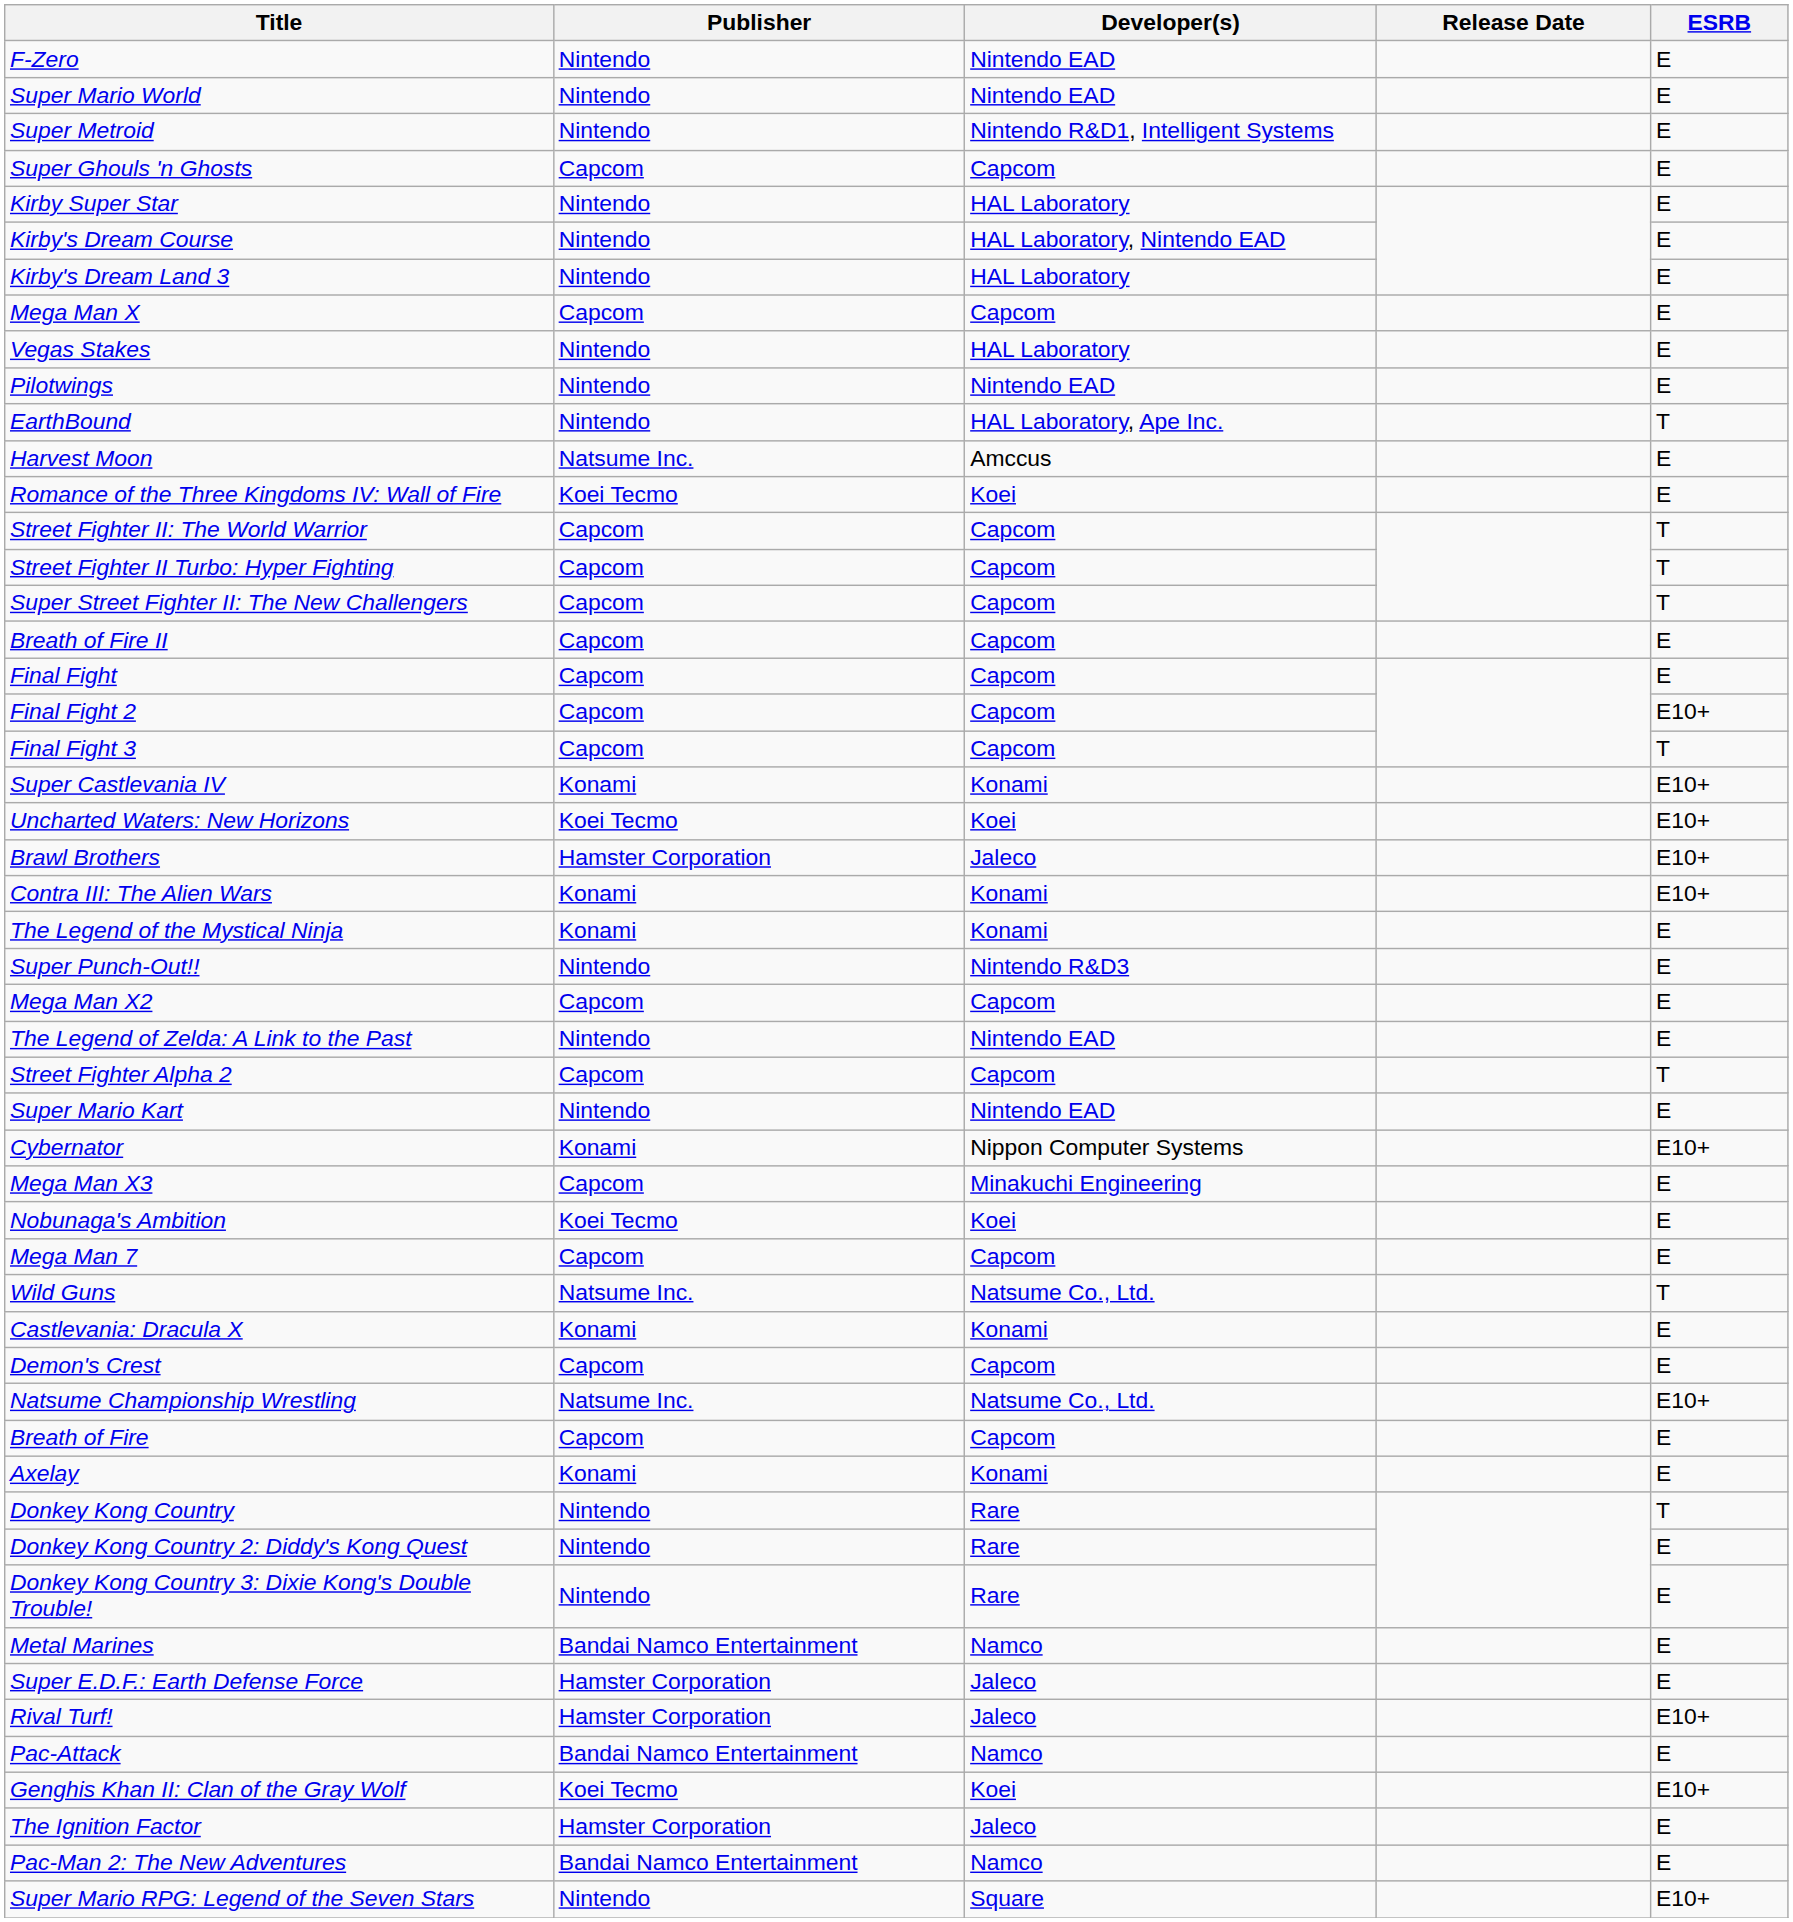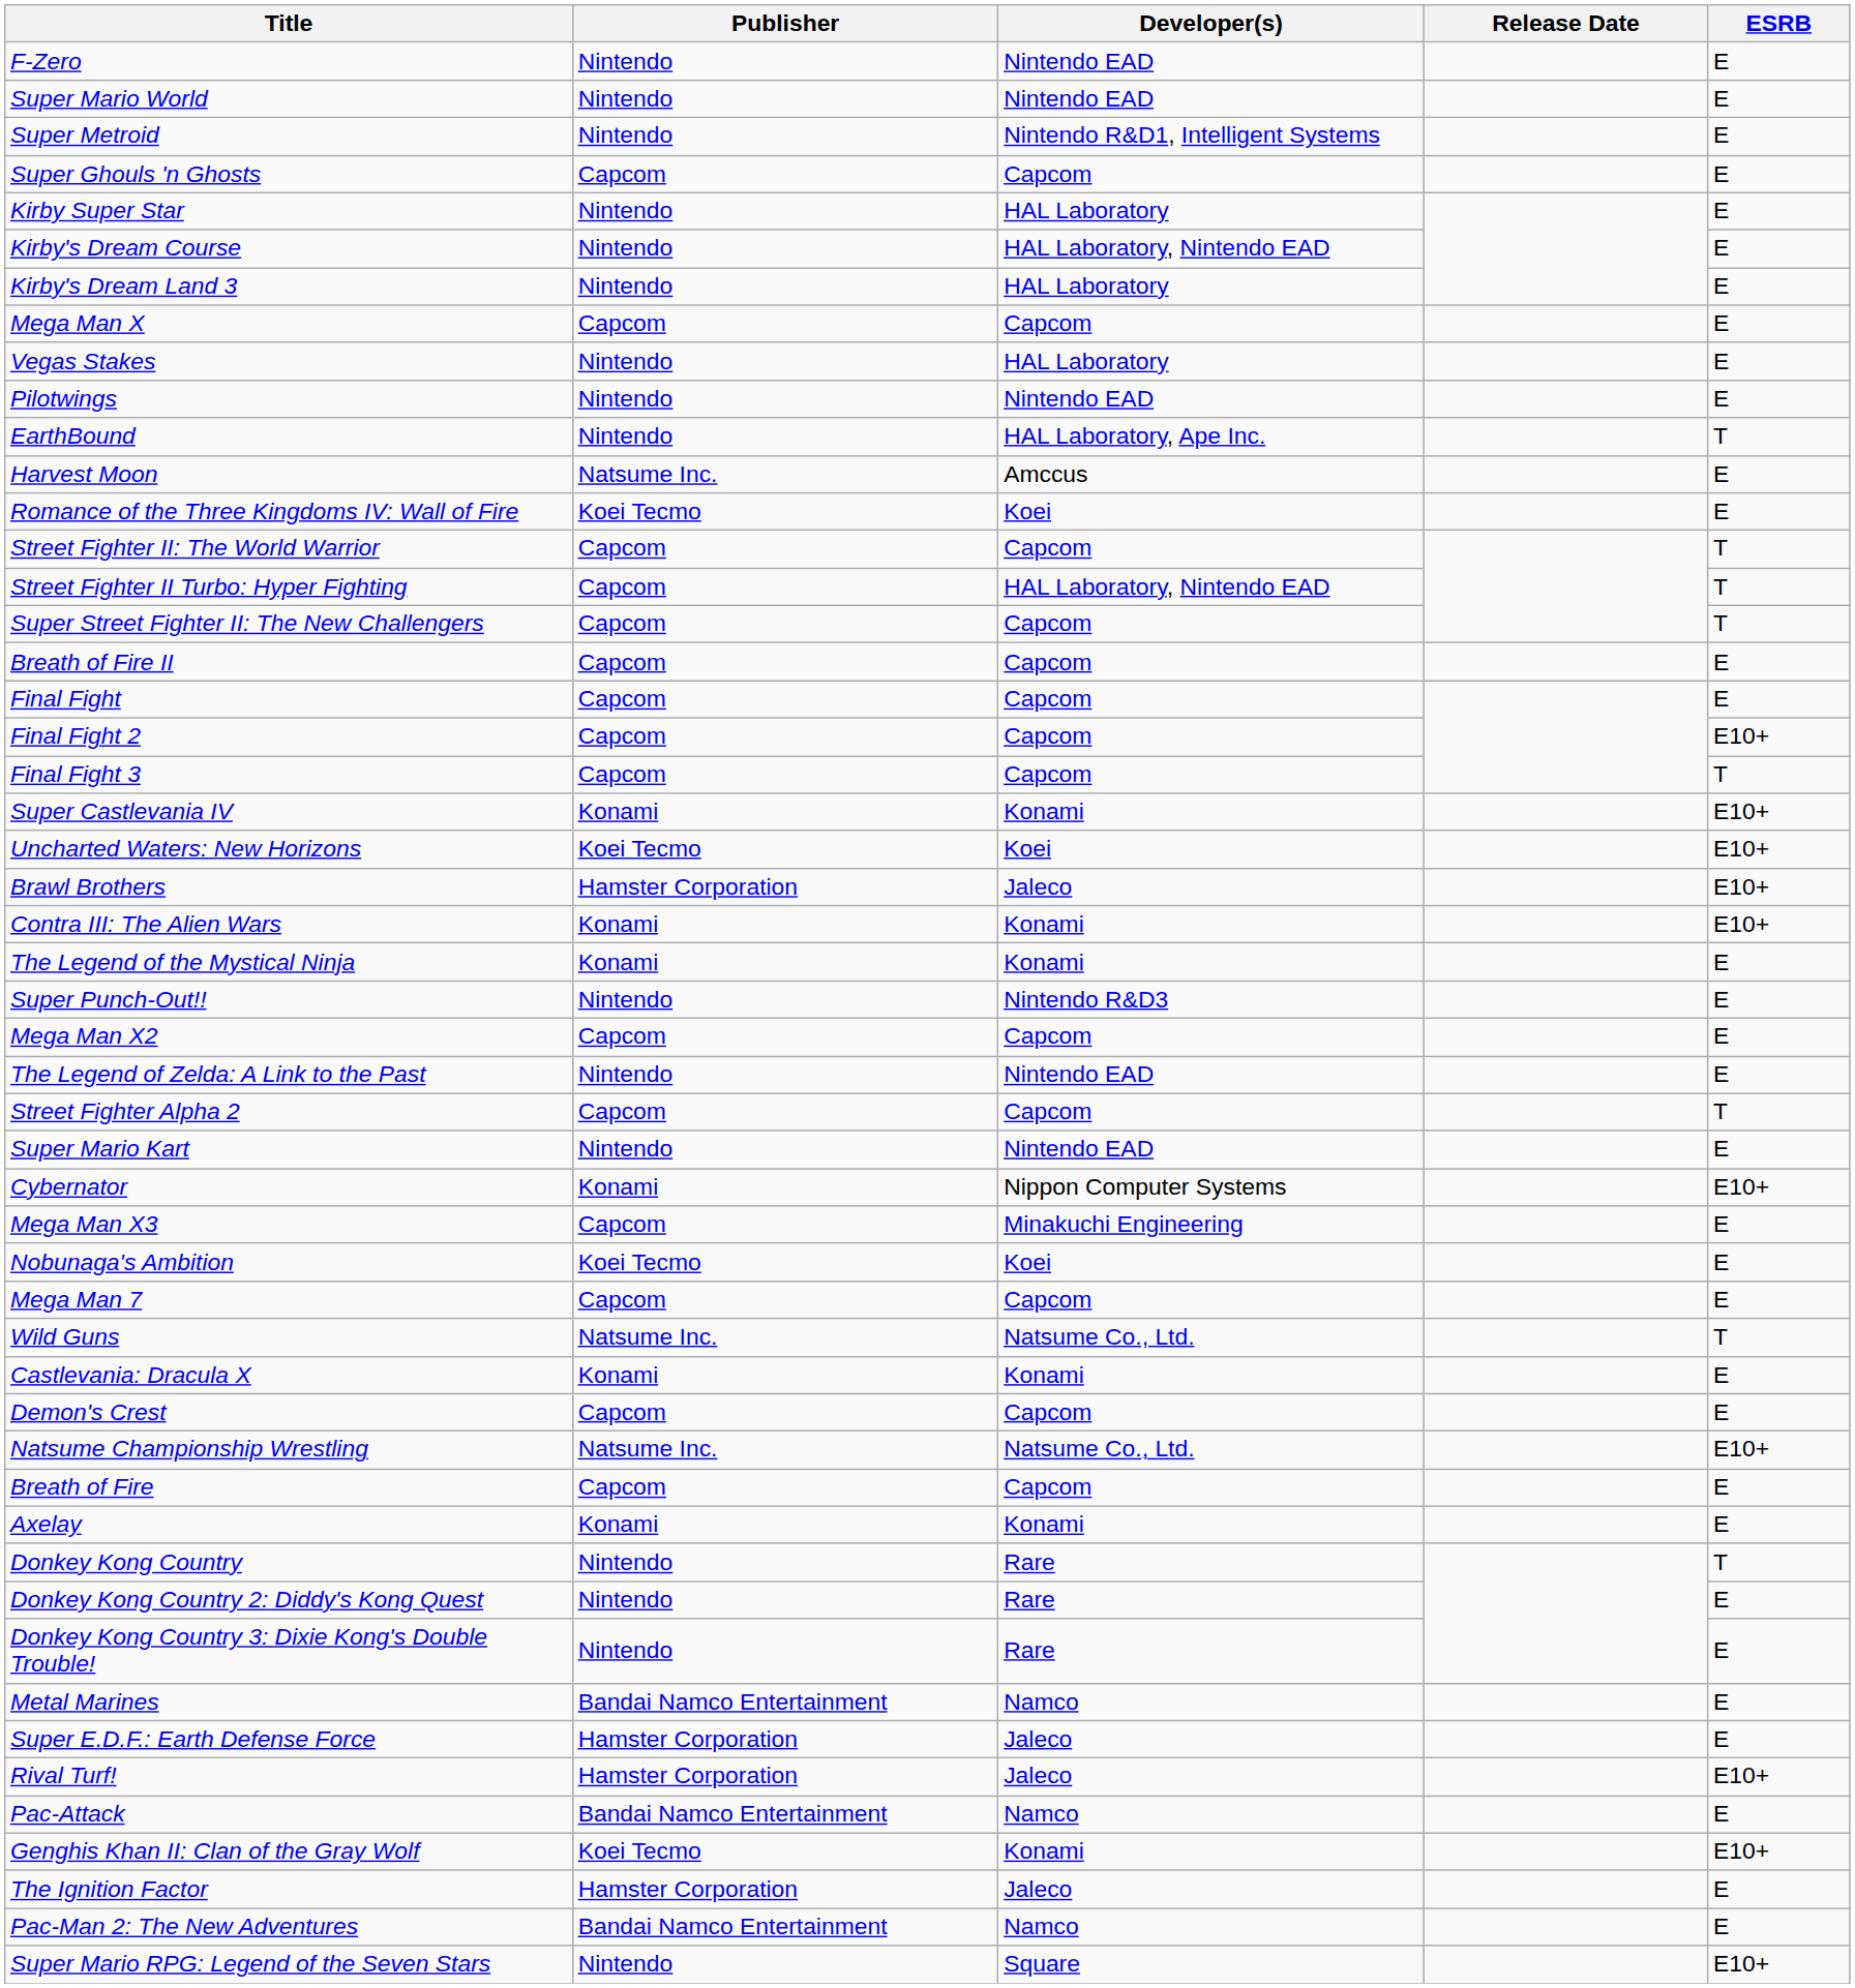Street Fighter II Turbo: Hyper Fighting | Developer(s): Capcom -> HAL Laboratory, Nintendo EAD
Genghis Khan II: Clan of the Gray Wolf | Developer(s): Koei -> Konami
